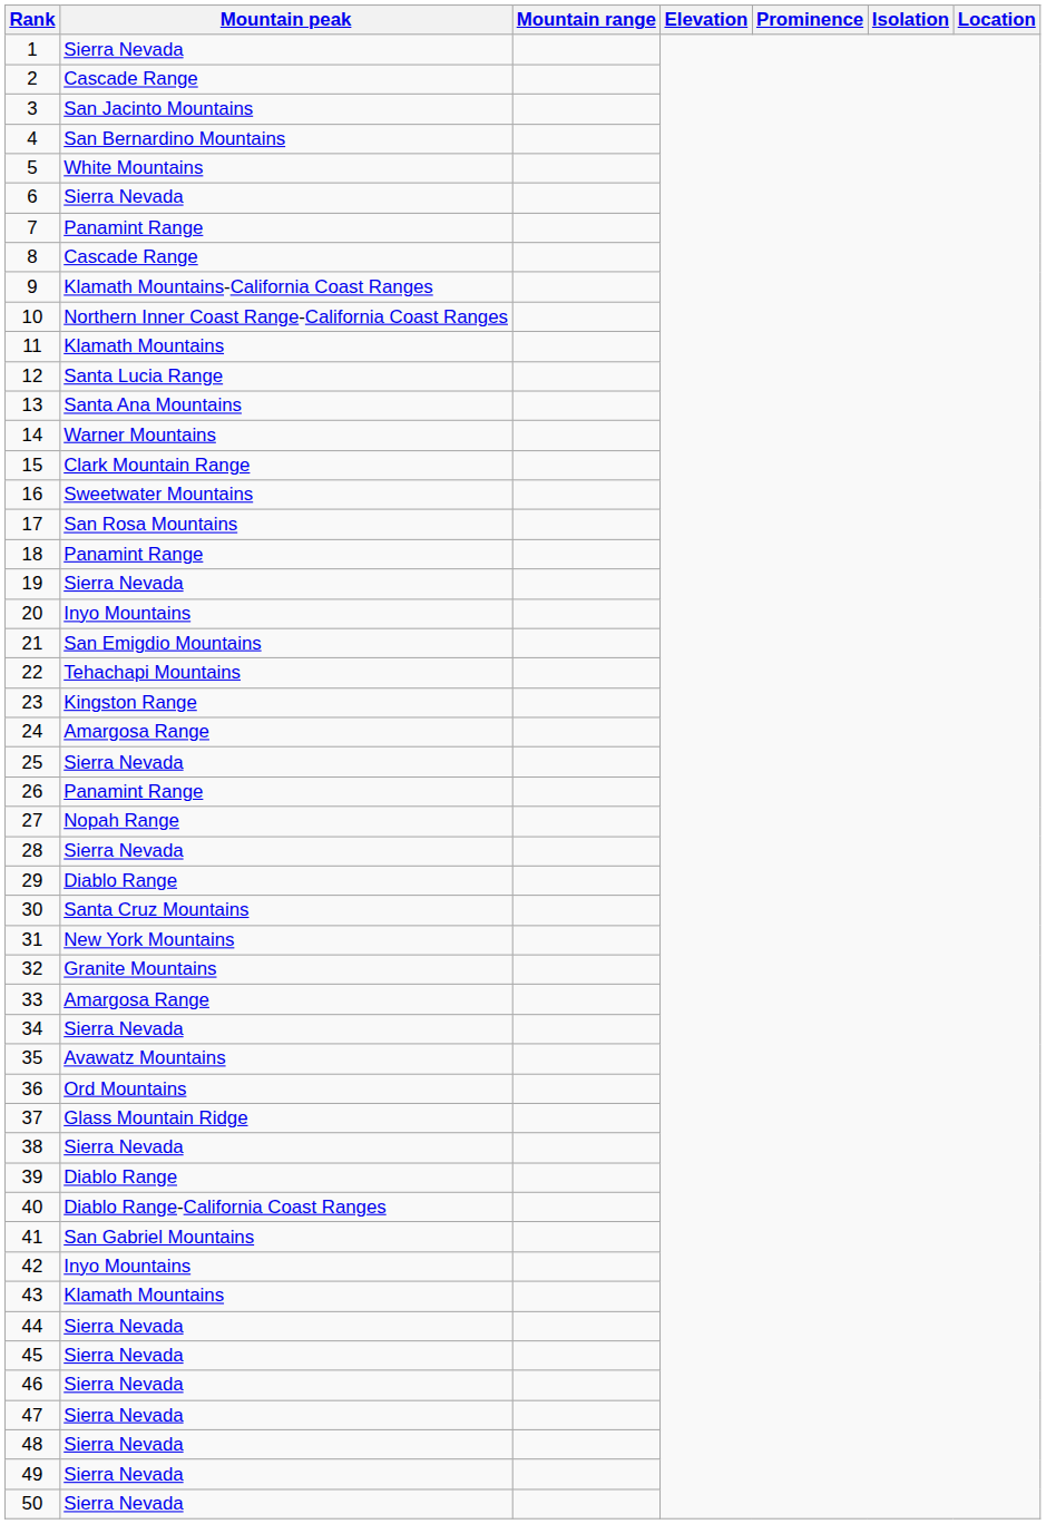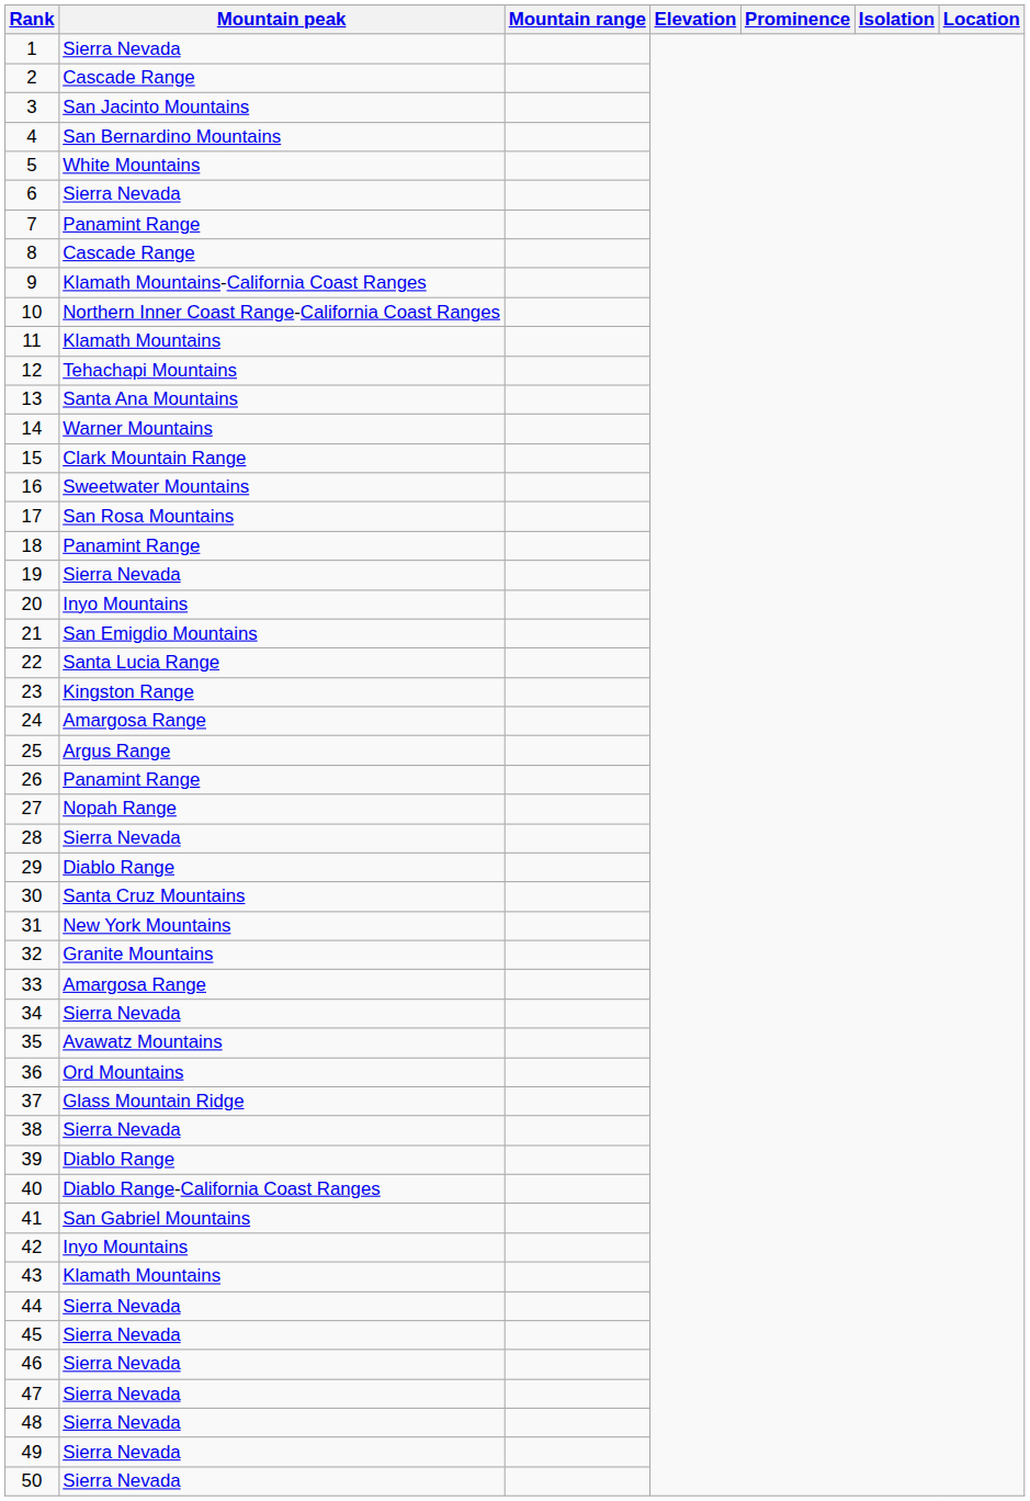12 | Mountain peak: Santa Lucia Range -> Tehachapi Mountains
22 | Mountain peak: Tehachapi Mountains -> Santa Lucia Range
25 | Mountain peak: Sierra Nevada -> Argus Range
